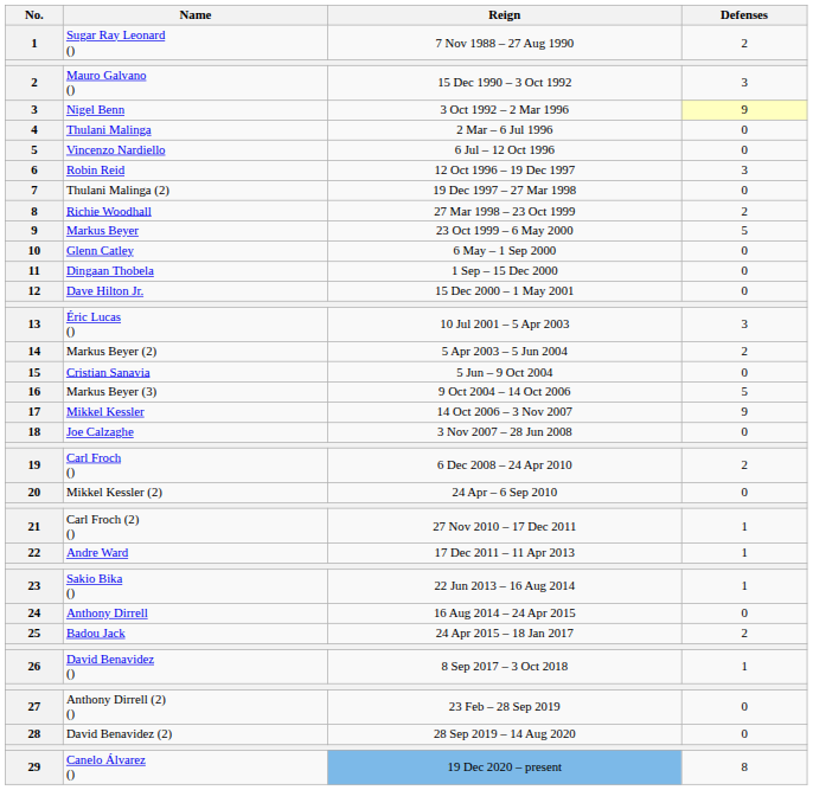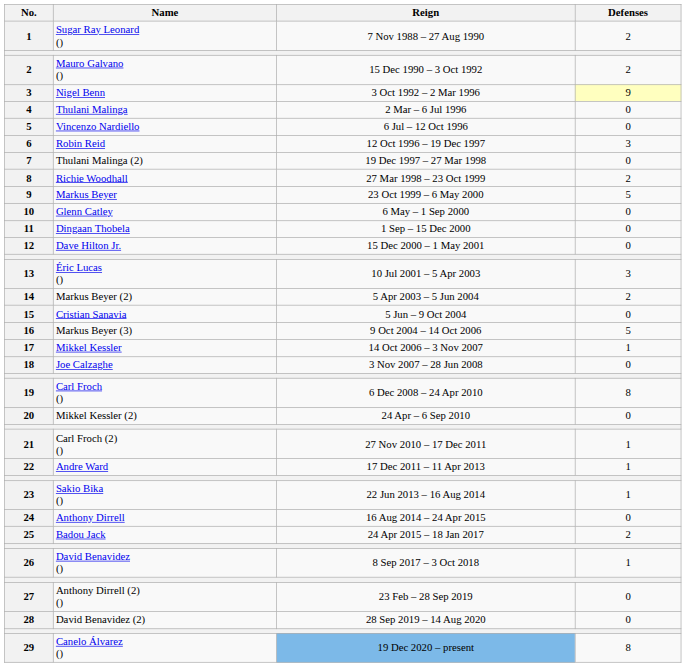Mauro Galvano () | Defenses: 3 -> 2
Mikkel Kessler | Defenses: 9 -> 1
Carl Froch () | Defenses: 2 -> 8
